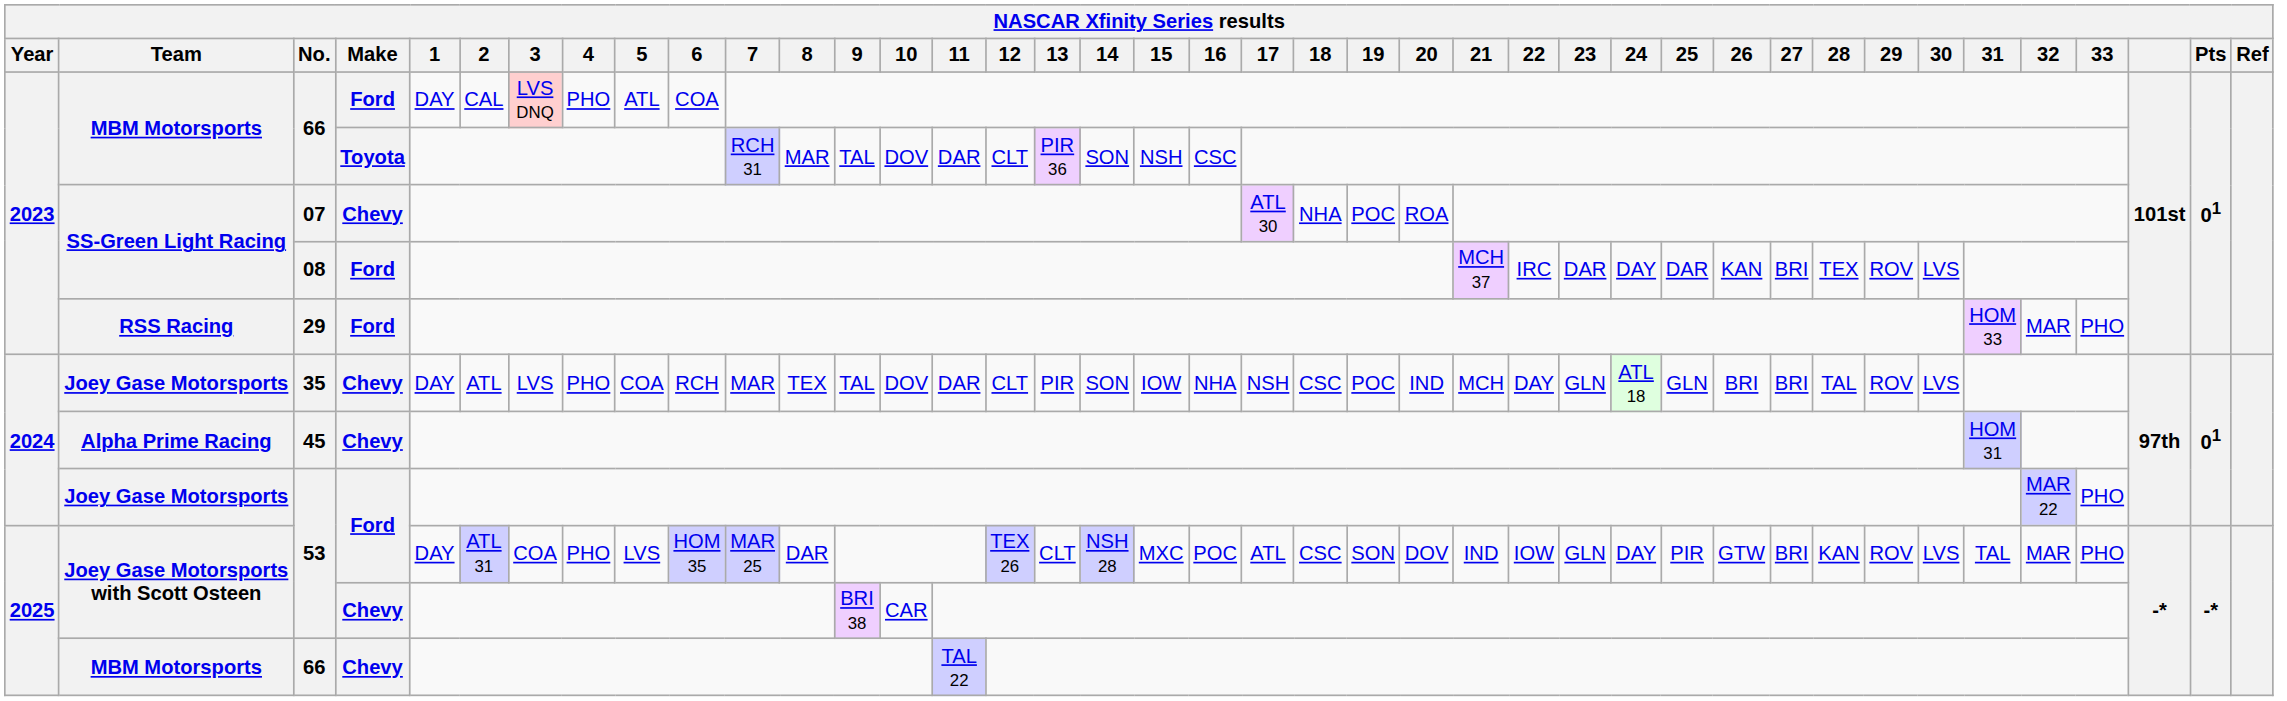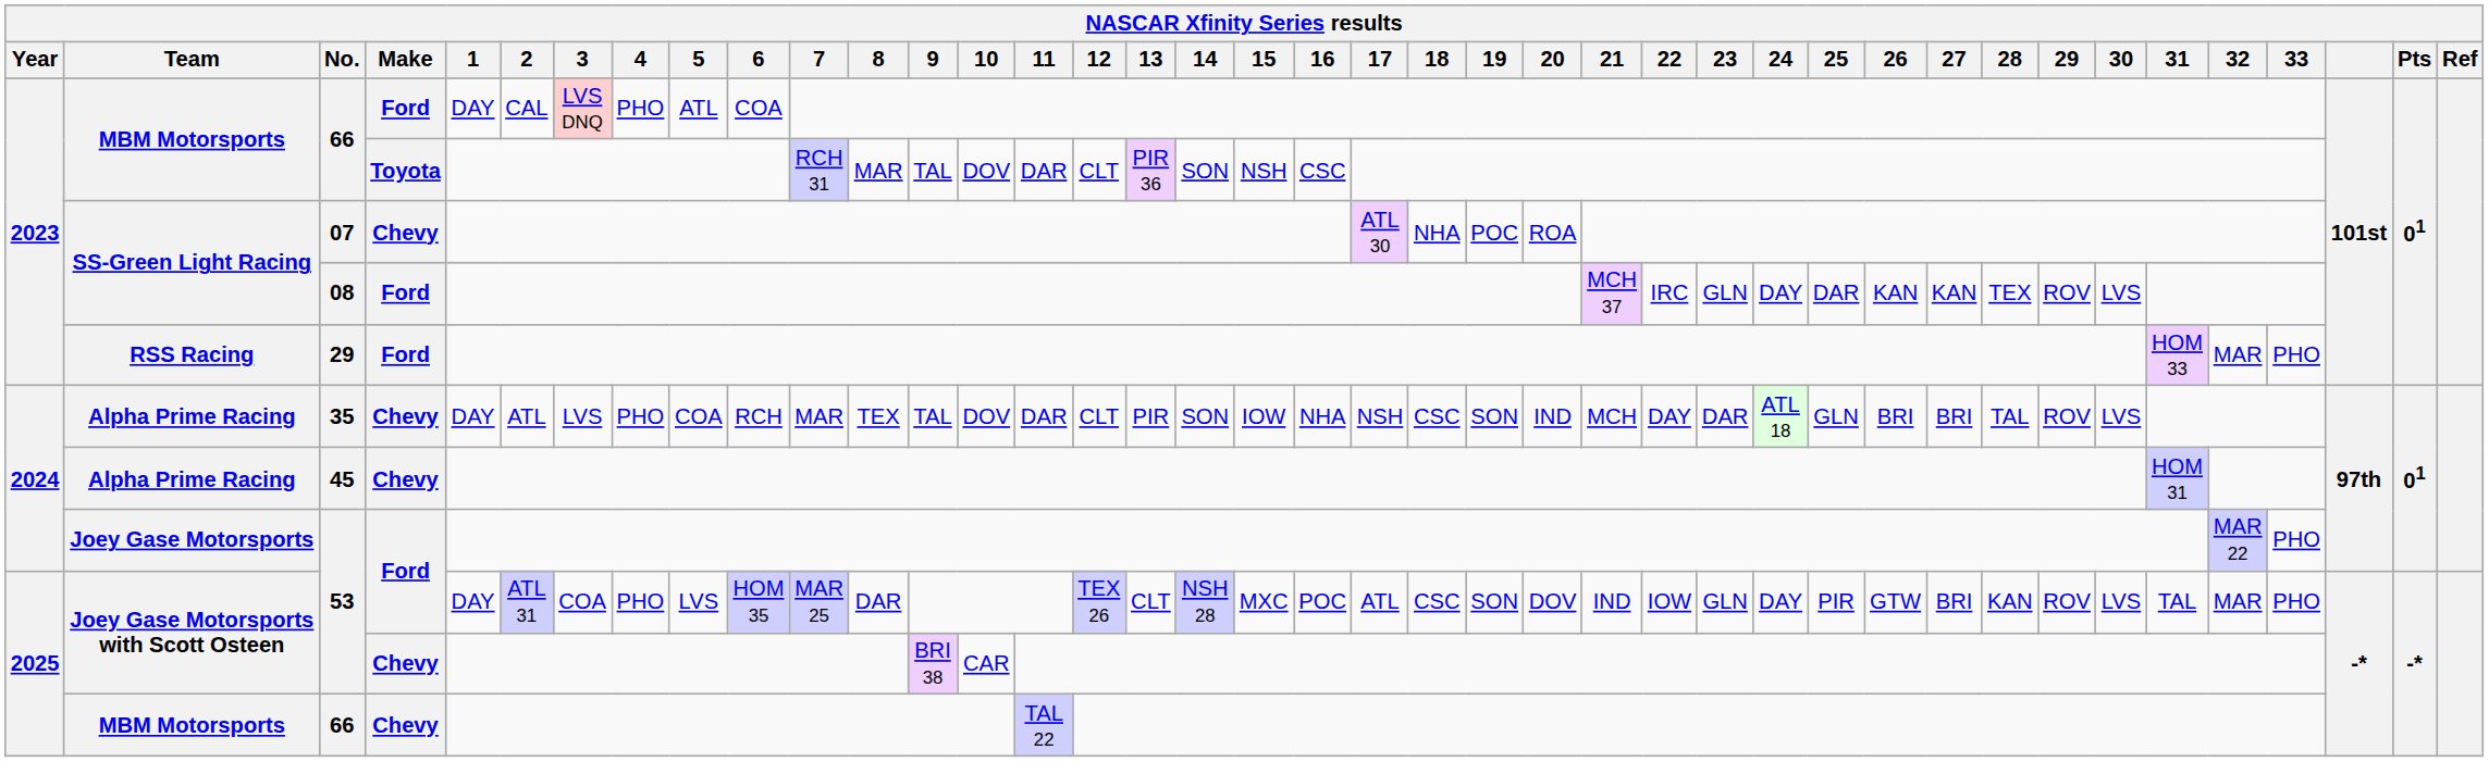08 | 23: DAR -> GLN
08 | 27: BRI -> KAN
35 | Team: Joey Gase Motorsports -> Alpha Prime Racing
35 | 19: POC -> SON
35 | 23: GLN -> DAR
